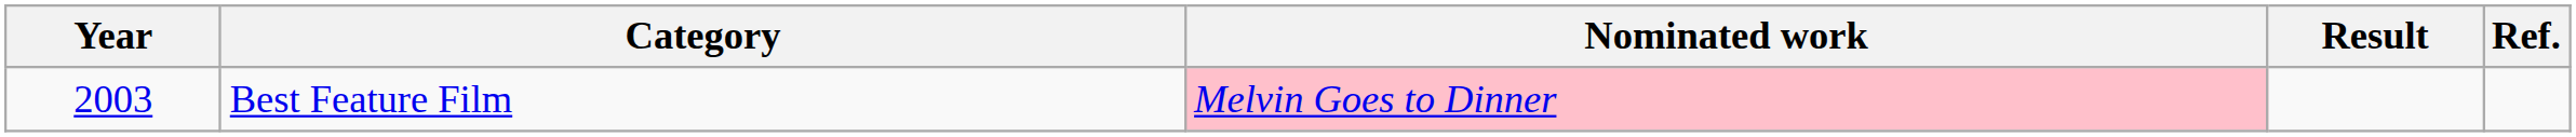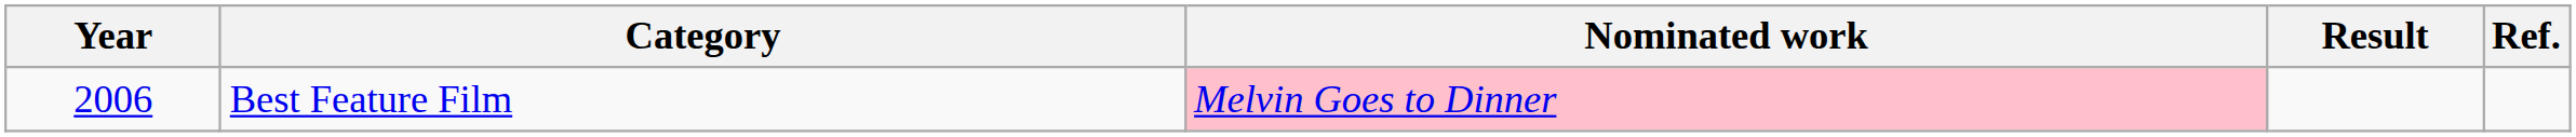Best Feature Film | Year: 2003 -> 2006
